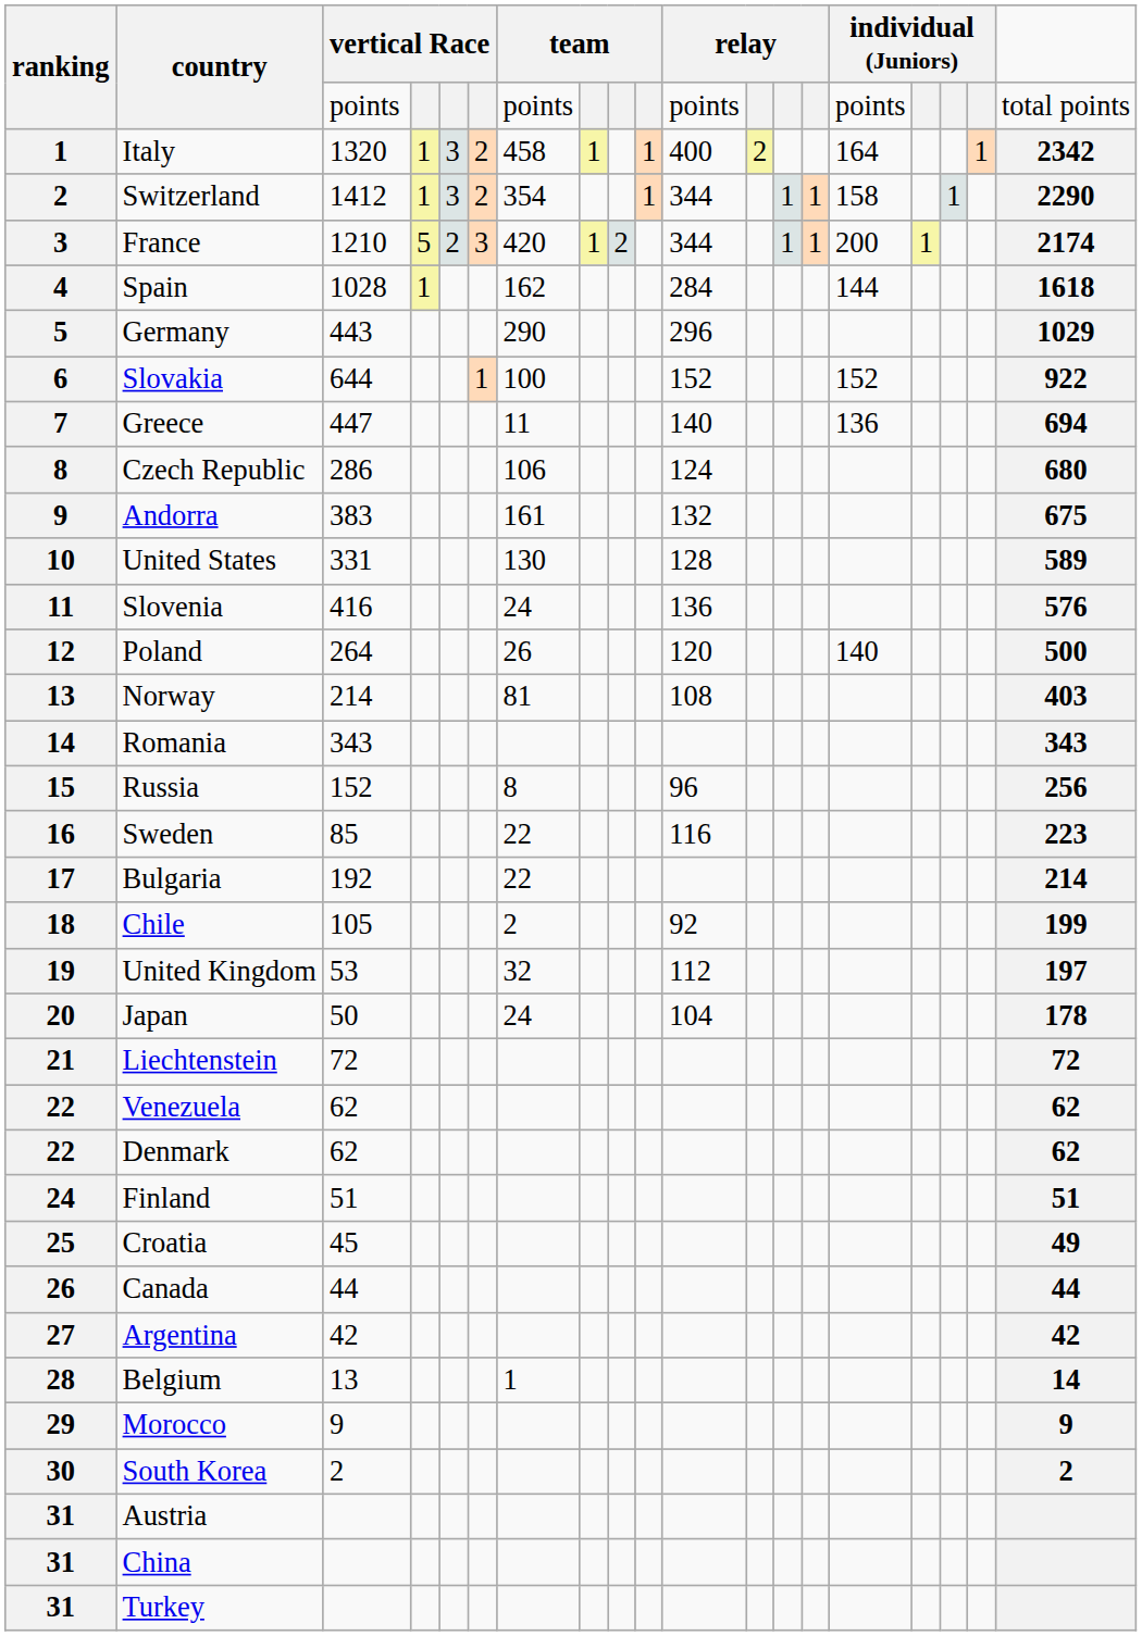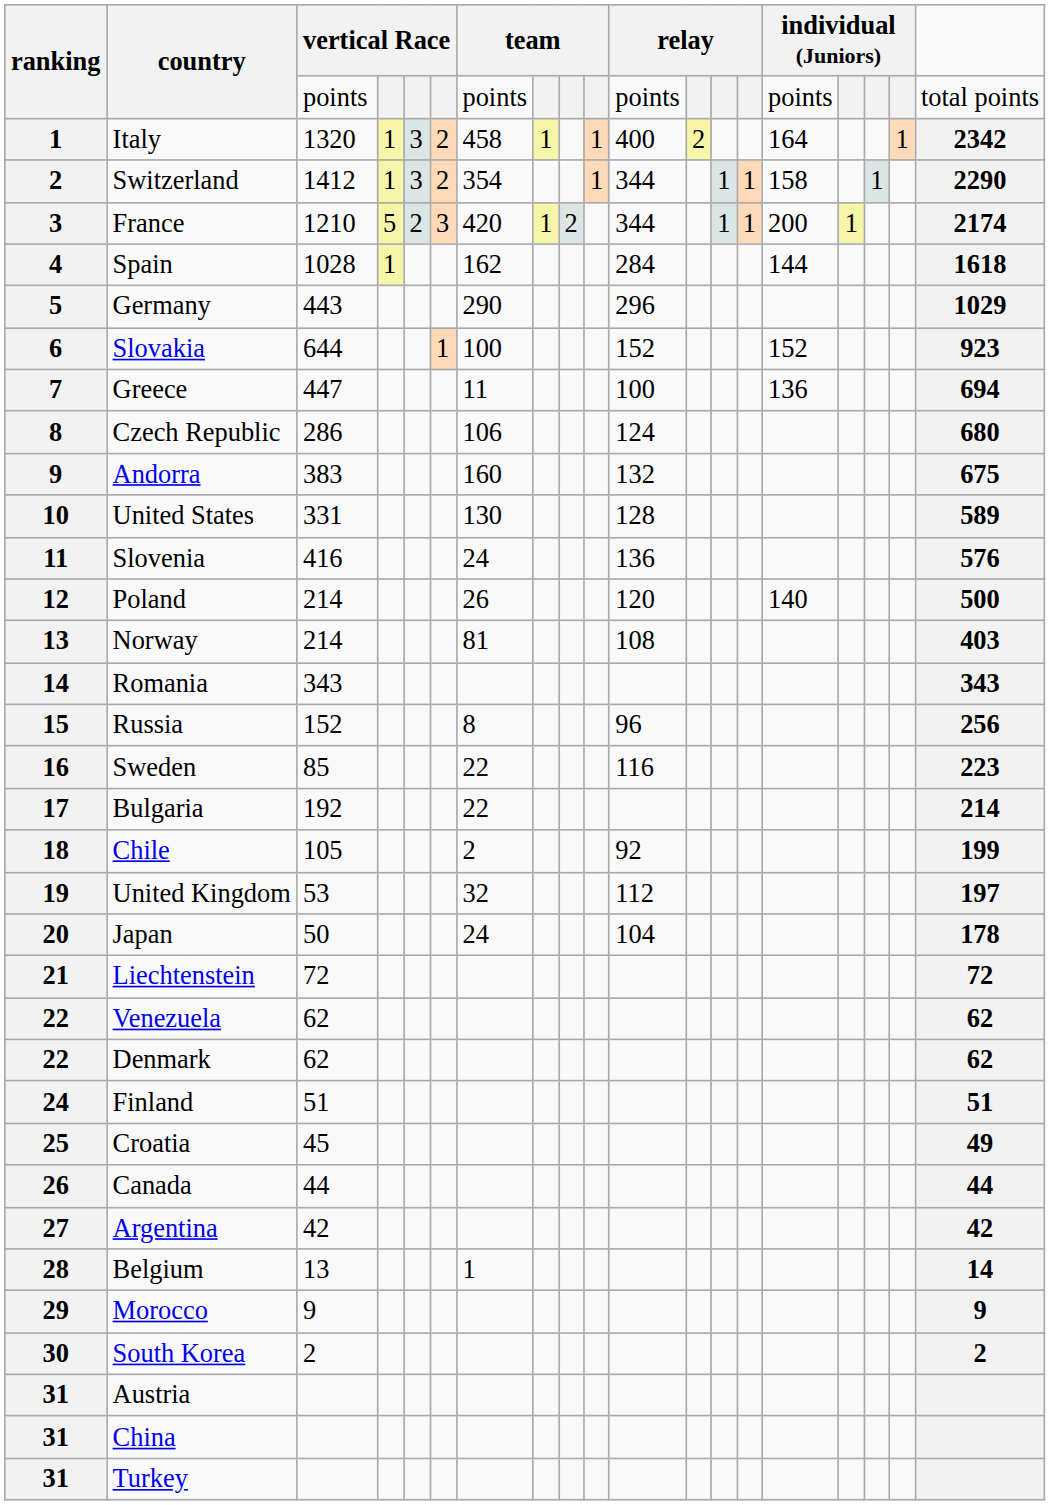Slovakia | column 19: 922 -> 923
Greece | column 11: 140 -> 100
Andorra | column 7: 161 -> 160
Poland | column 3: 264 -> 214
